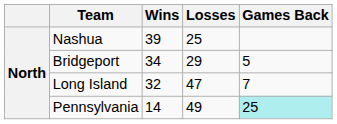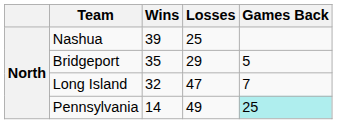Bridgeport | Wins: 34 -> 35
